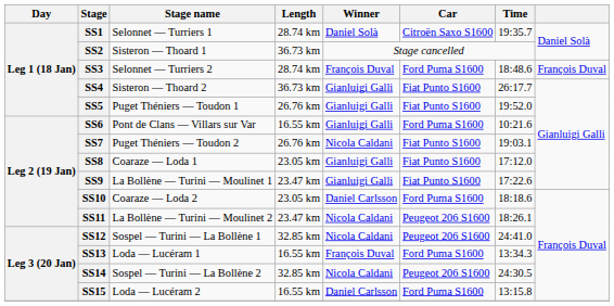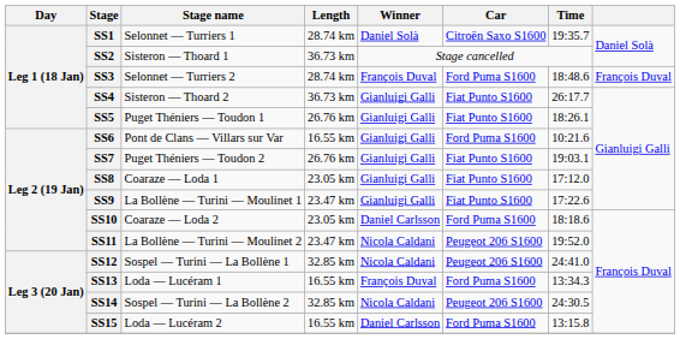SS5 | Time: 19:52.0 -> 18:26.1
SS7 | Winner: Nicola Caldani -> Gianluigi Galli
SS11 | Time: 18:26.1 -> 19:52.0
